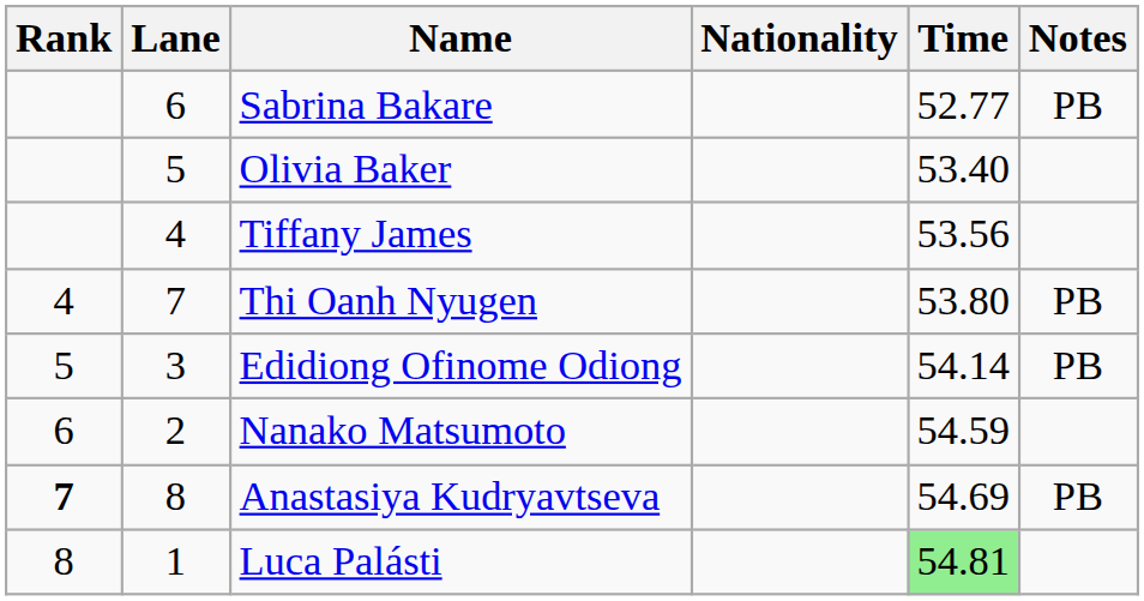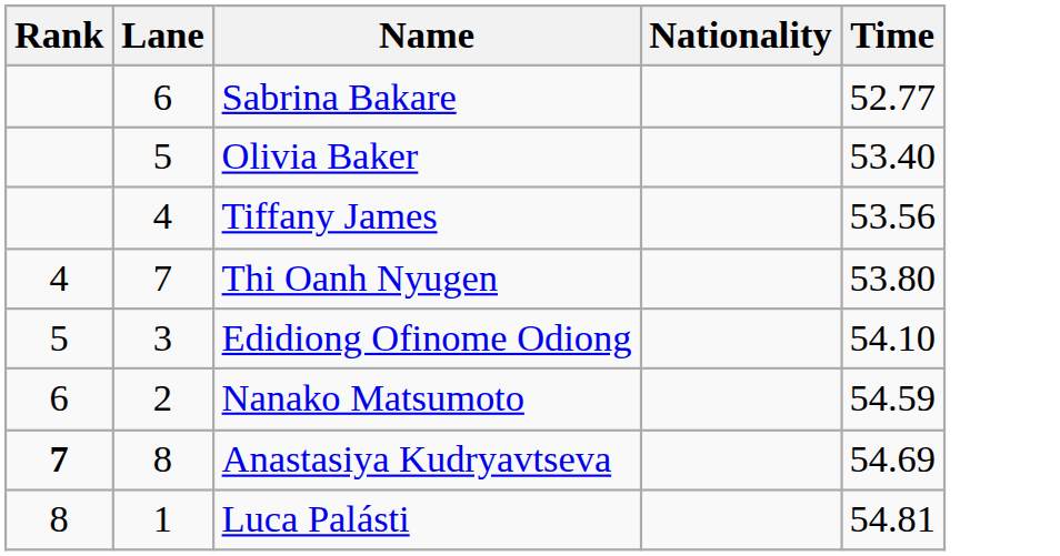- column: Notes | PB | PB | PB | PB
Edidiong Ofinome Odiong | Time: 54.14 -> 54.10
Luca Palásti | Time: lightgreen background -> no background
